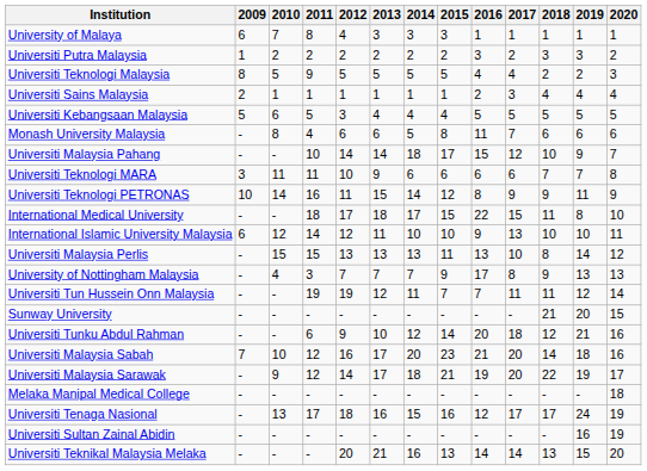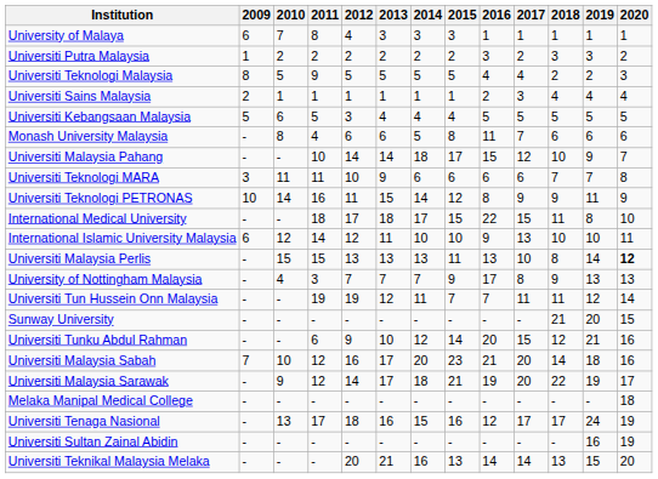Universiti Malaysia Perlis | 2020: normal -> bold
Universiti Tunku Abdul Rahman | 2017: 18 -> 15
